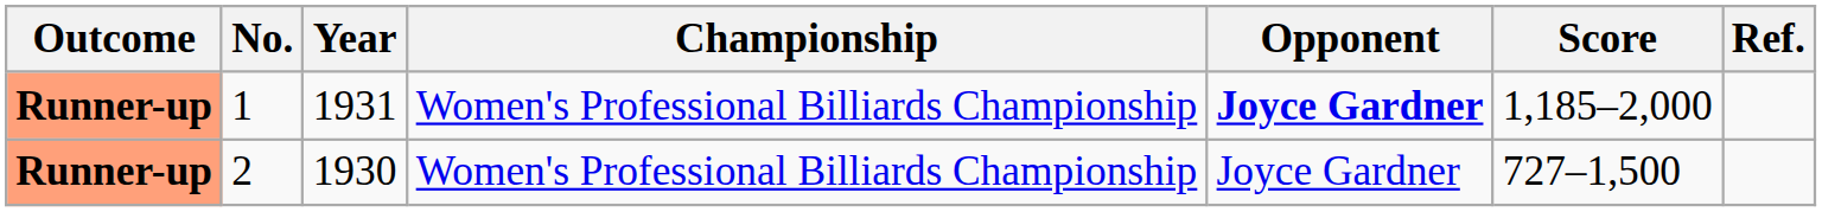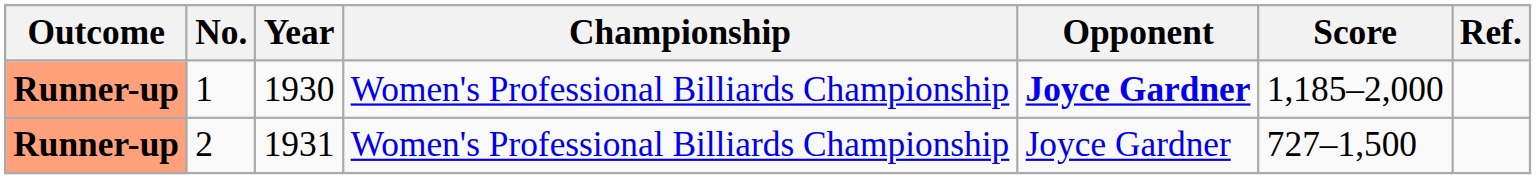1 | Year: 1931 -> 1930
2 | Year: 1930 -> 1931
